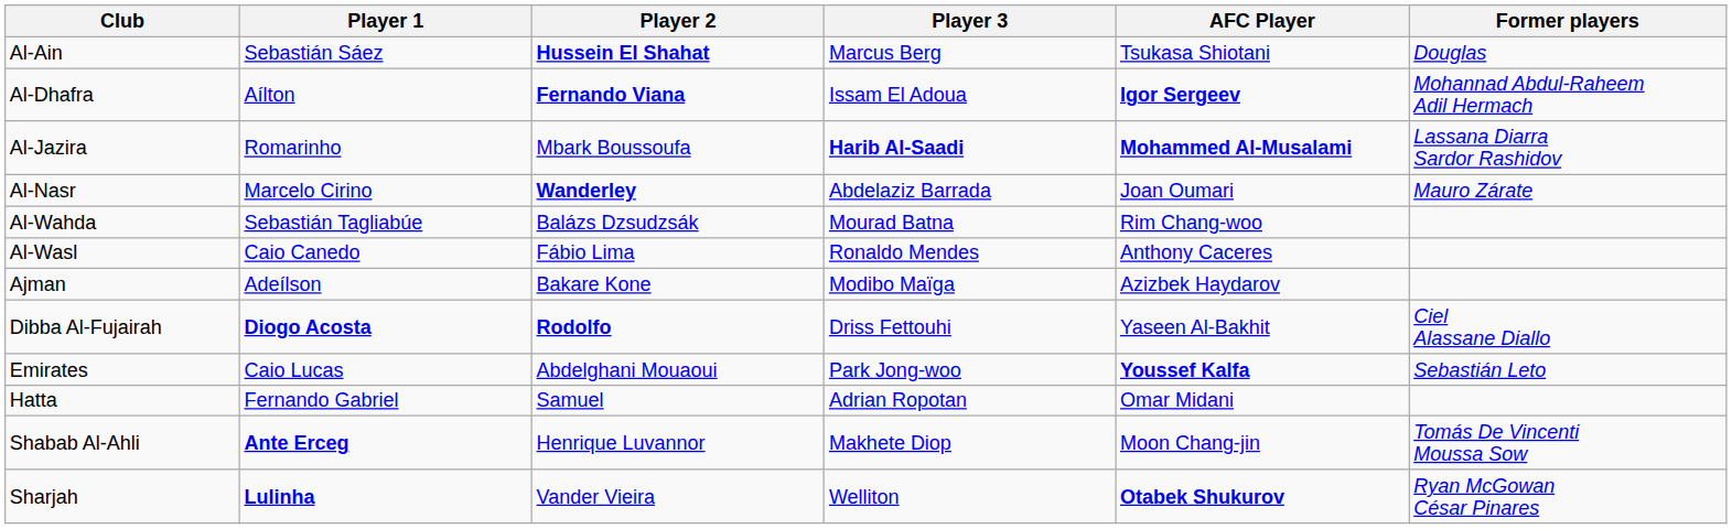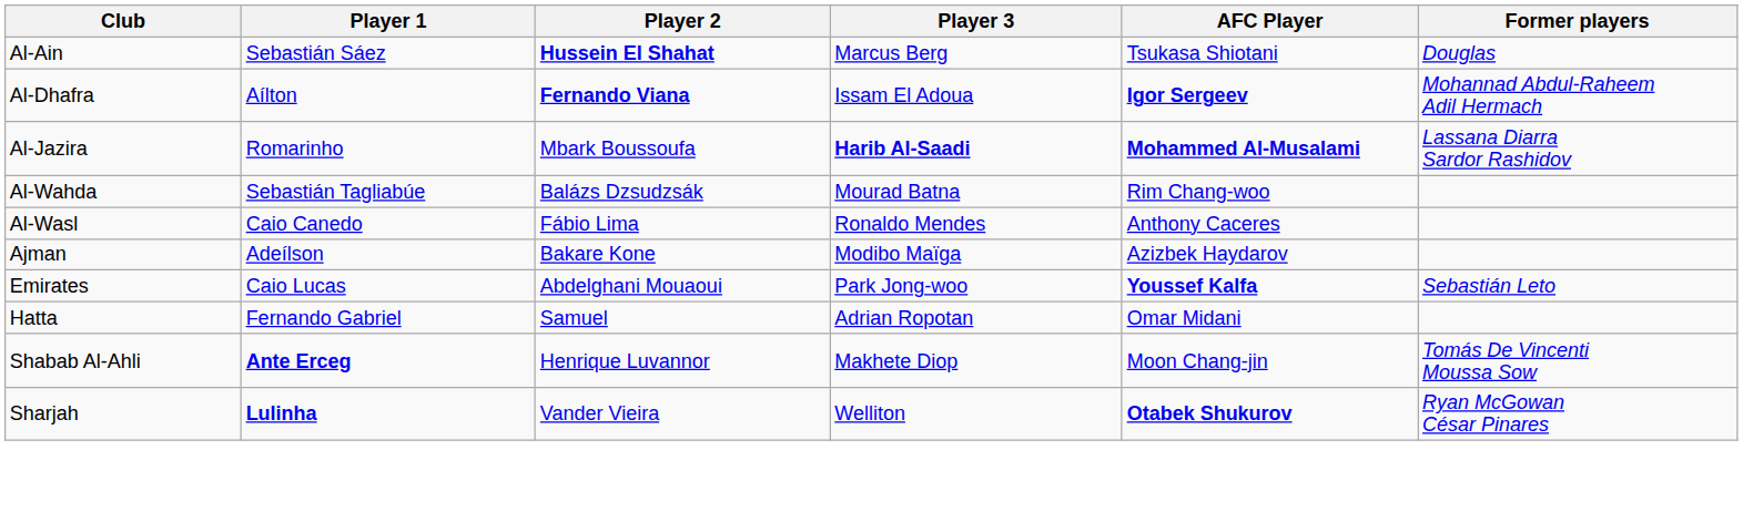- row: Al-Nasr | Marcelo Cirino | Wanderley | Abdelaziz Barrada | Joan Oumari | Mauro Zárate
- row: Dibba Al-Fujairah | Diogo Acosta | Rodolfo | Driss Fettouhi | Yaseen Al-Bakhit | Ciel Alassane Diallo
